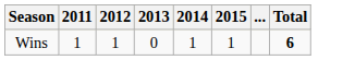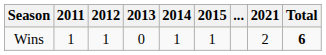+ column: 2021 | 2
